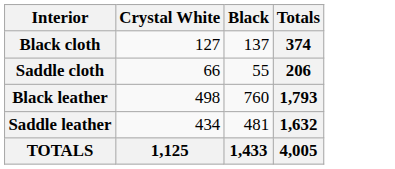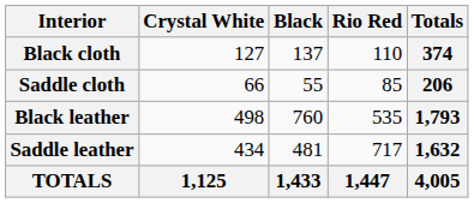+ column: Rio Red | 110 | 85 | 535 | 717 | 1,447
